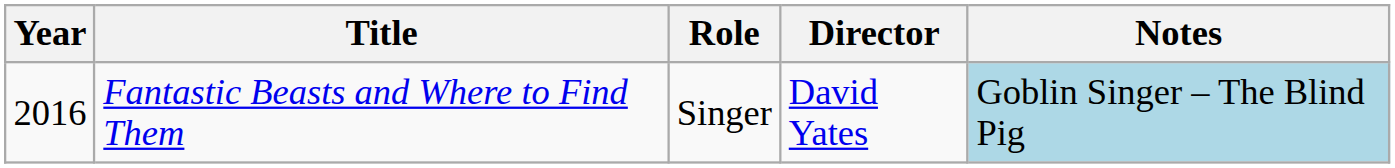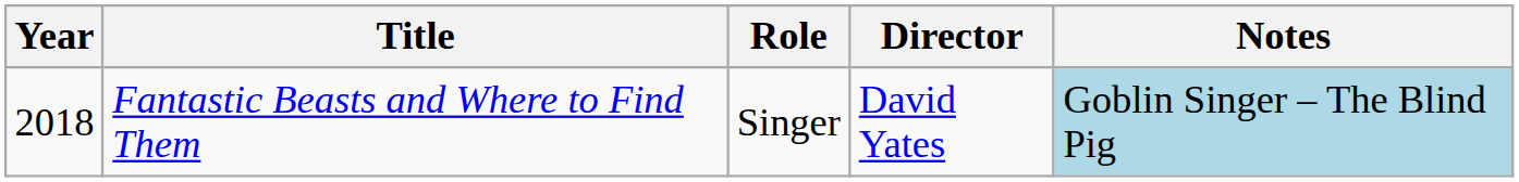Fantastic Beasts and Where to Find Them | Year: 2016 -> 2018
